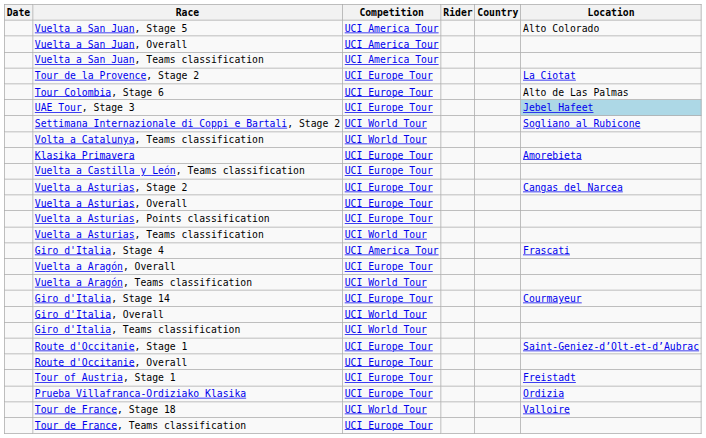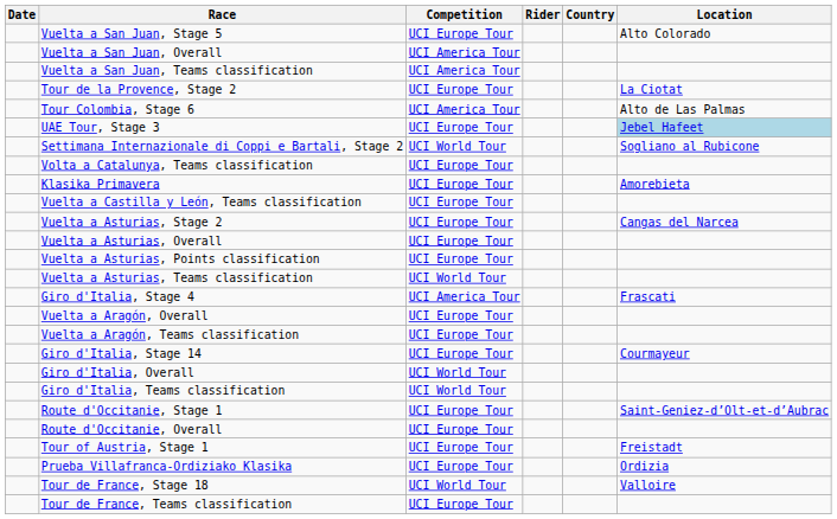Vuelta a San Juan, Stage 5 | Competition: UCI America Tour -> UCI Europe Tour
Tour Colombia, Stage 6 | Competition: UCI Europe Tour -> UCI America Tour
Volta a Catalunya, Teams classification | Competition: UCI World Tour -> UCI Europe Tour
Vuelta a Aragón, Teams classification | Competition: UCI World Tour -> UCI Europe Tour
